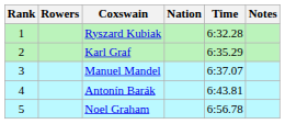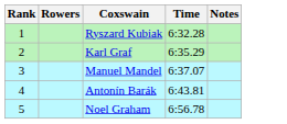- column: Nation
